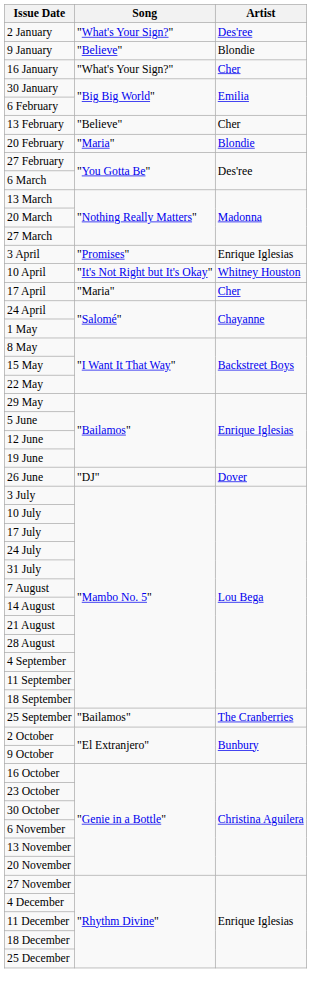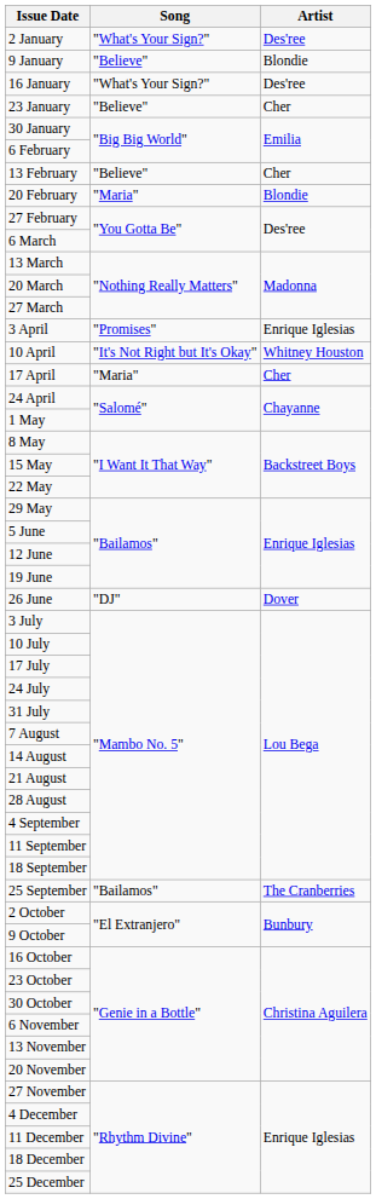16 January | Artist: Cher -> Des'ree
+ row: 23 January | "Believe" | Cher
